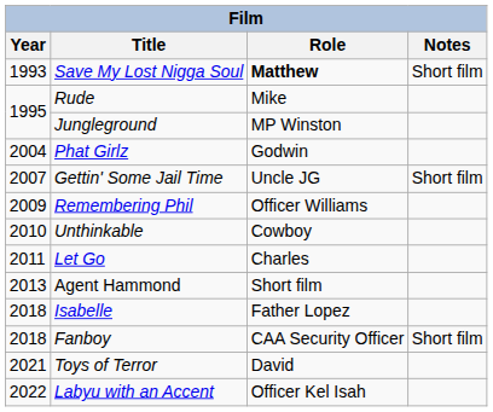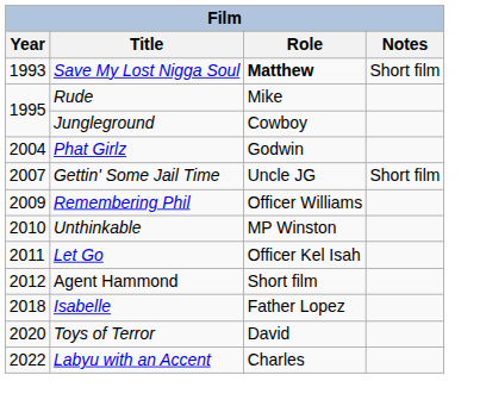Jungleground | Role: MP Winston -> Cowboy
Unthinkable | Role: Cowboy -> MP Winston
Let Go | Role: Charles -> Officer Kel Isah
Agent Hammond | Year: 2013 -> 2012
- row: 2018 | Fanboy | CAA Security Officer | Short film
Toys of Terror | Year: 2021 -> 2020
Labyu with an Accent | Role: Officer Kel Isah -> Charles
